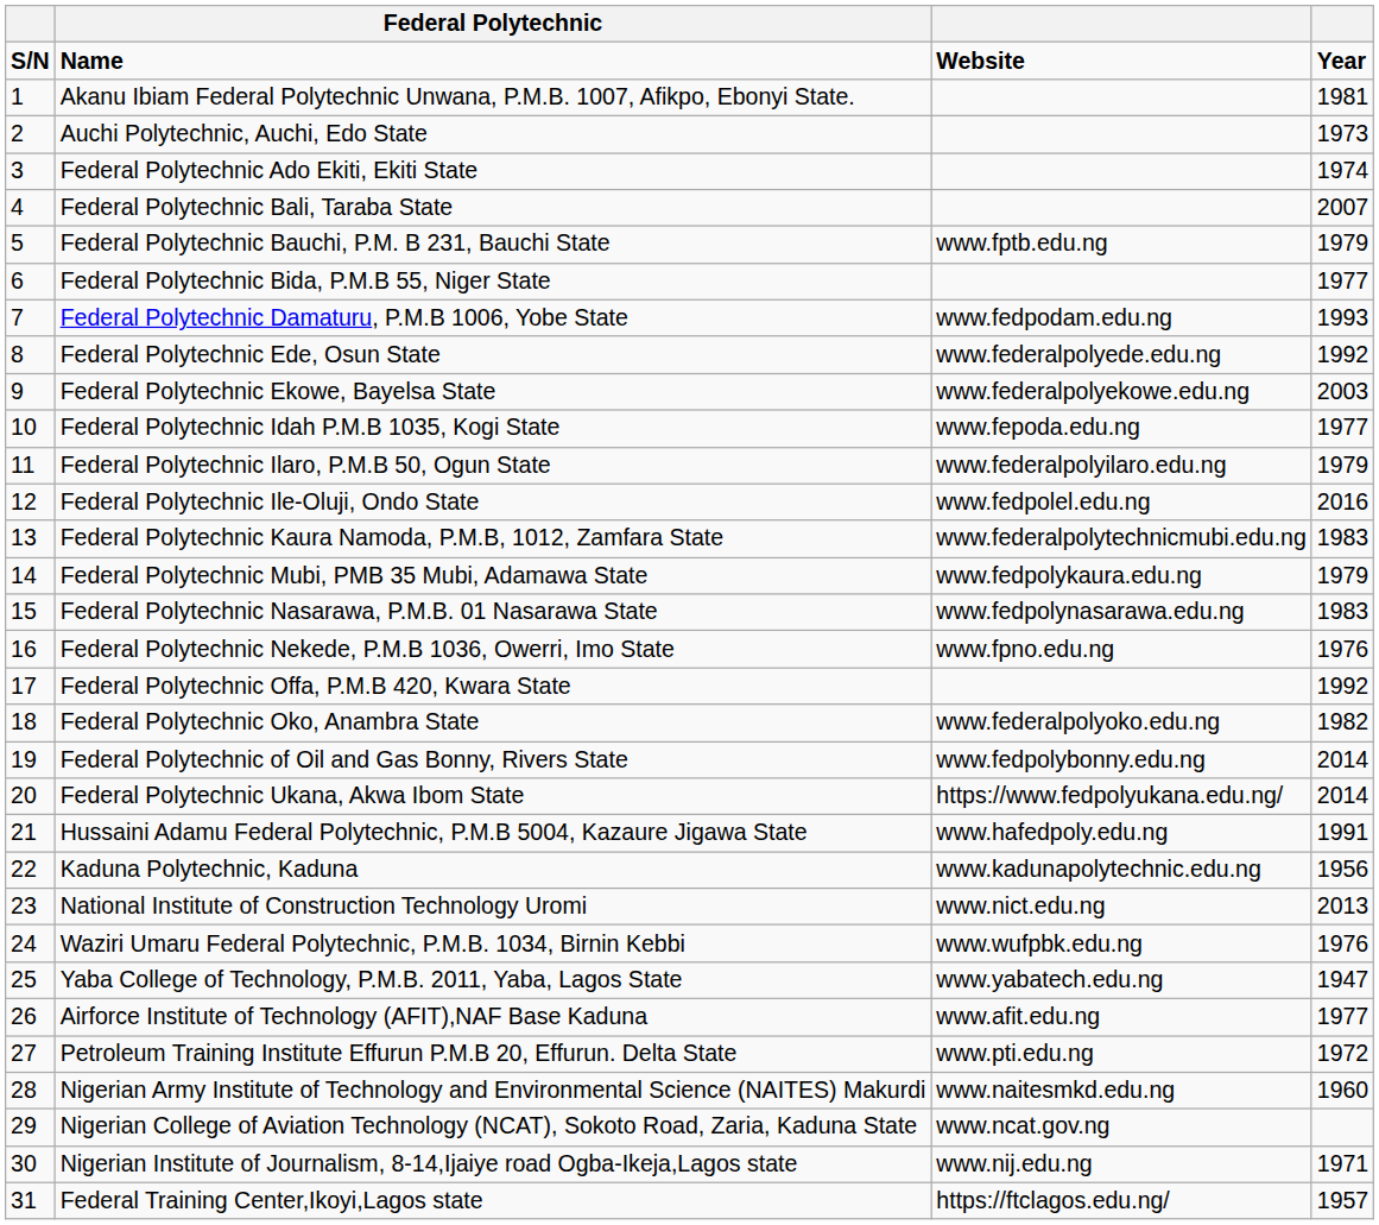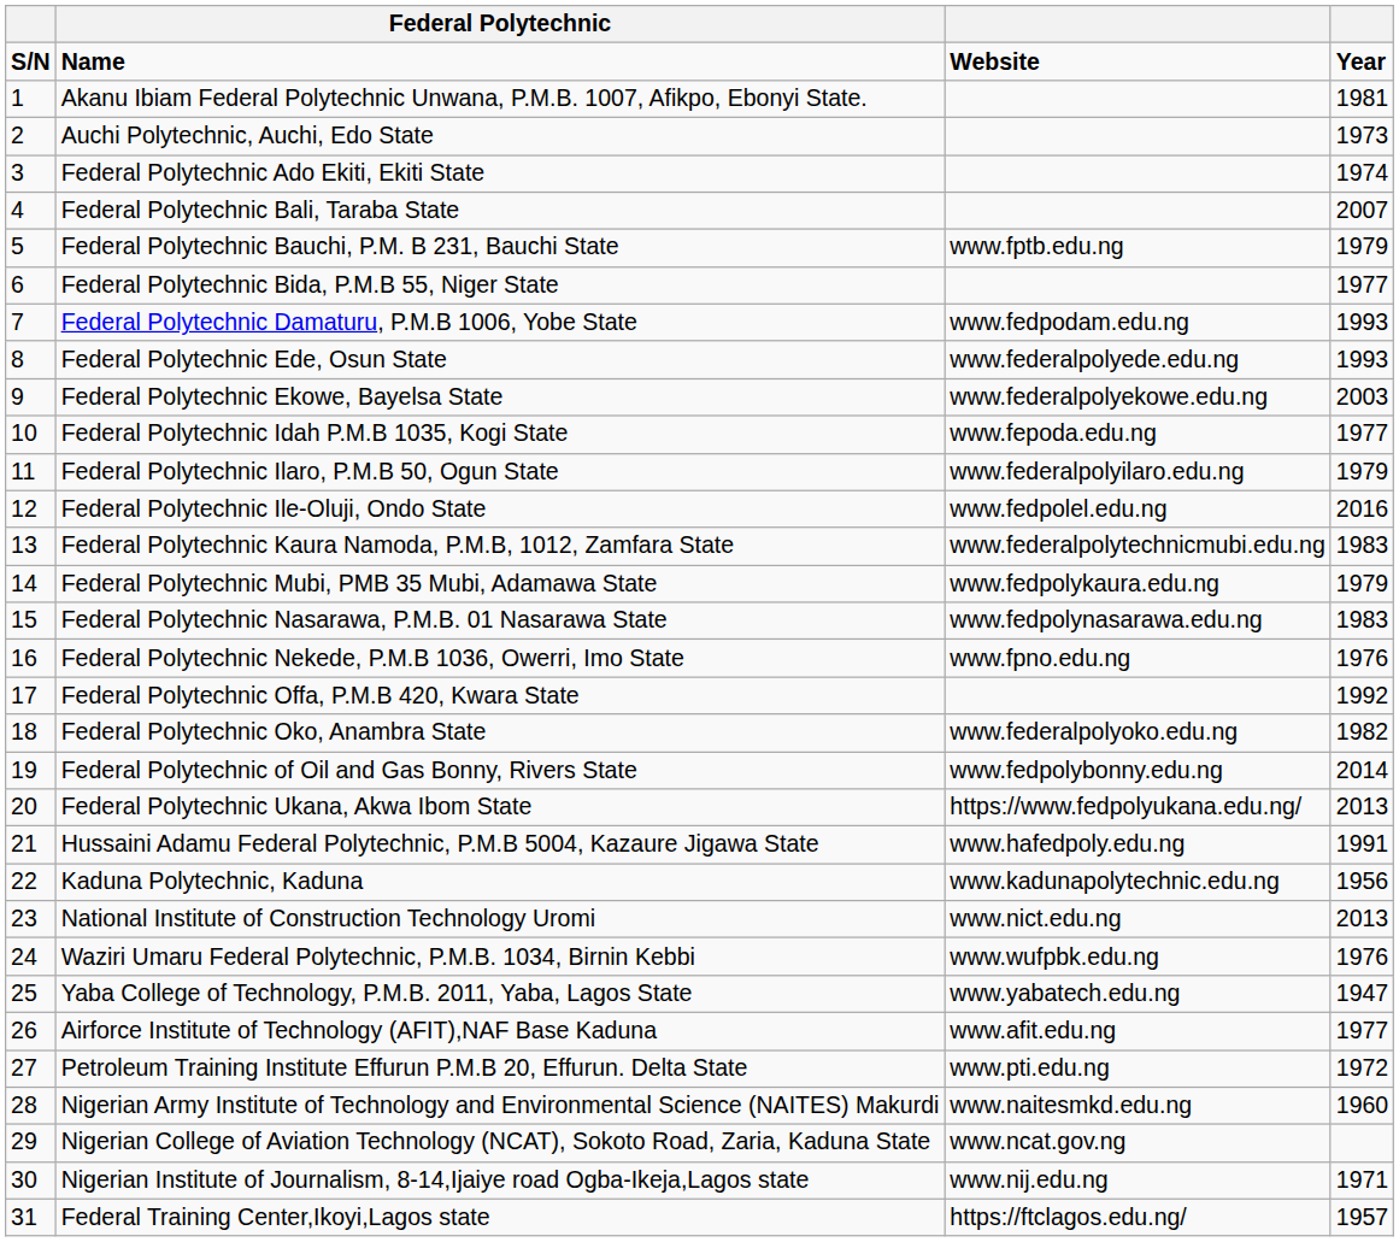Federal Polytechnic Ede, Osun State | column 4: 1992 -> 1993
Federal Polytechnic Ukana, Akwa Ibom State | column 4: 2014 -> 2013
